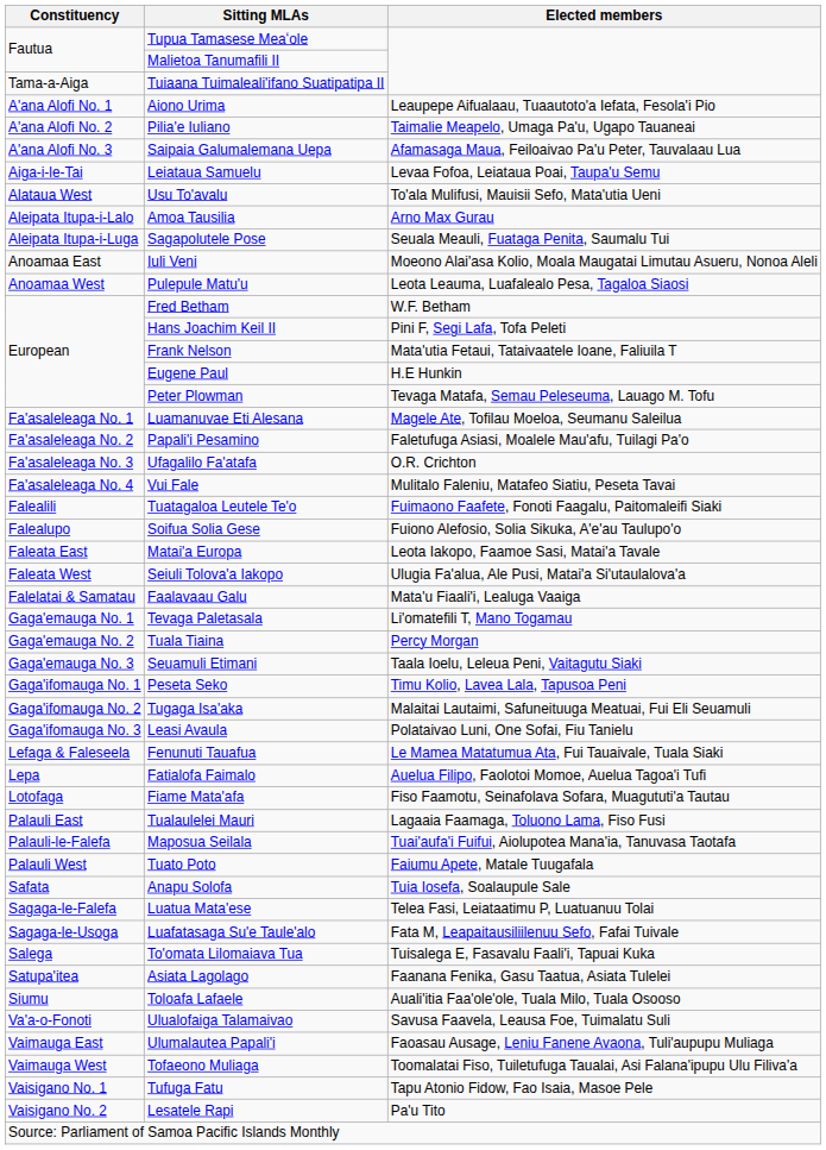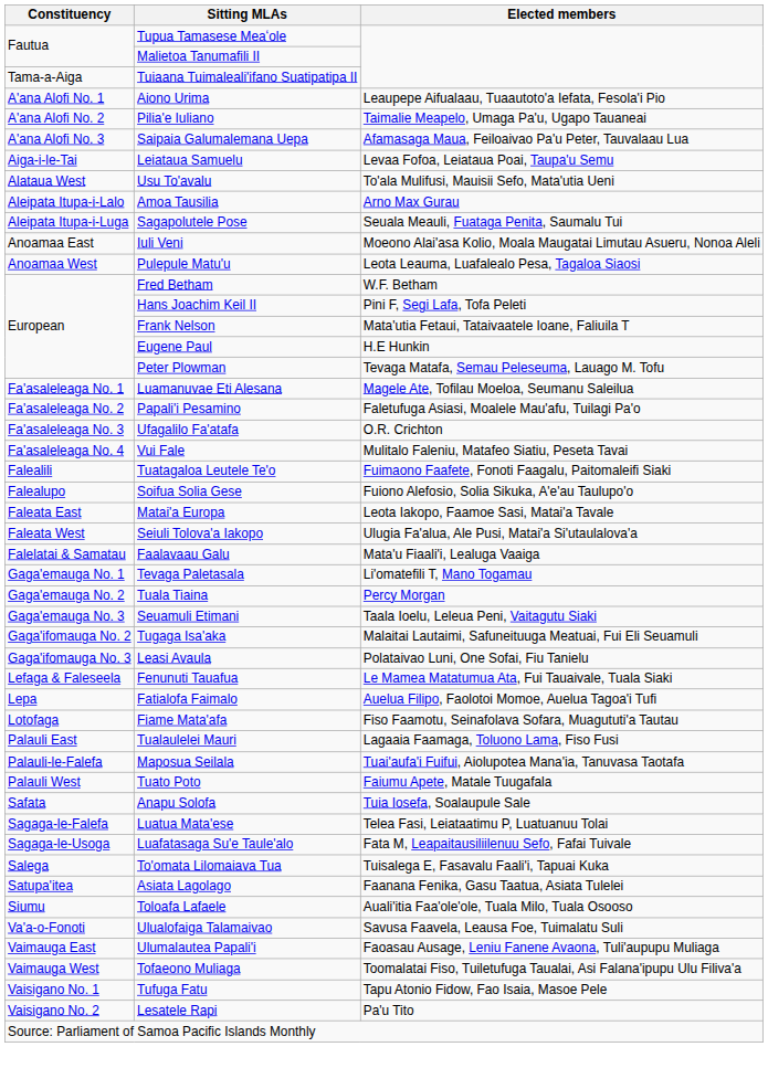- row: Gaga'ifomauga No. 1 | Peseta Seko | Timu Kolio, Lavea Lala, Tapusoa Peni
